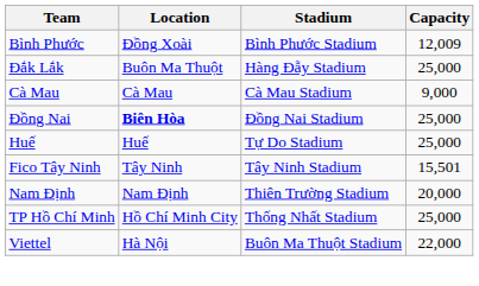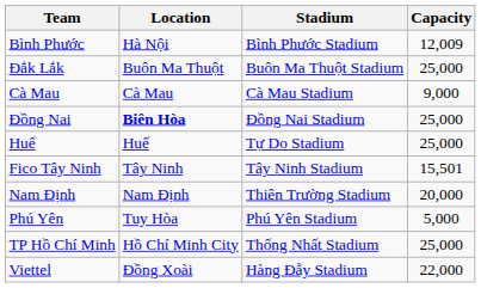Bình Phước | Location: Đồng Xoài -> Hà Nội
Đắk Lắk | Stadium: Hàng Đẫy Stadium -> Buôn Ma Thuột Stadium
+ row: Phú Yên | Tuy Hòa | Phú Yên Stadium | 5,000
Viettel | Location: Hà Nội -> Đồng Xoài
Viettel | Stadium: Buôn Ma Thuột Stadium -> Hàng Đẫy Stadium
